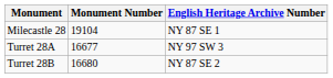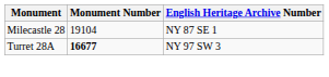Turret 28A | Monument Number: normal -> bold
- row: Turret 28B | 16680 | NY 87 SE 2
